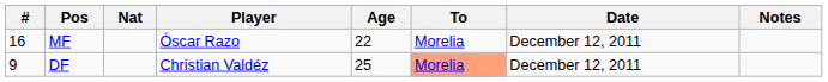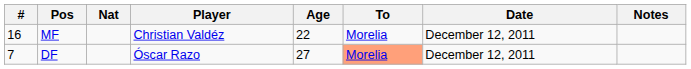MF | Player: Óscar Razo -> Christian Valdéz
DF | #: 9 -> 7
DF | Player: Christian Valdéz -> Óscar Razo
DF | Age: 25 -> 27
